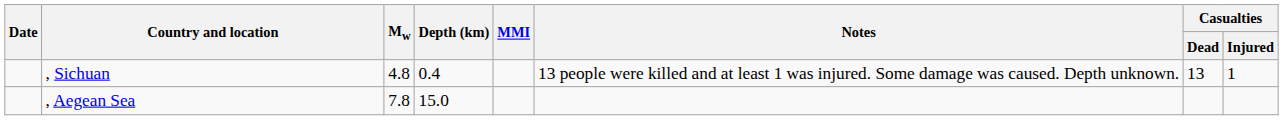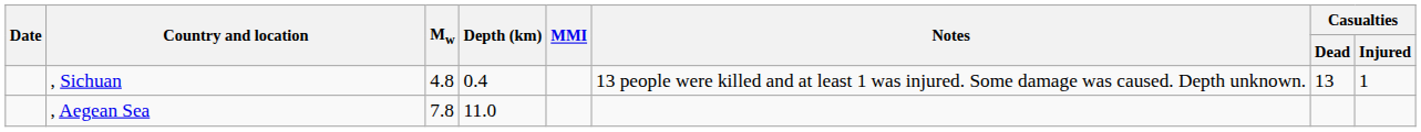, Aegean Sea | Depth (km): 15.0 -> 11.0
